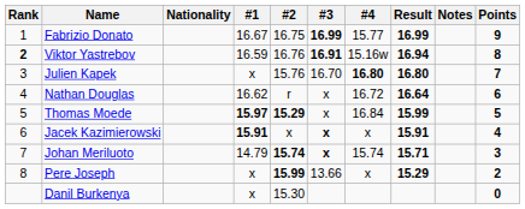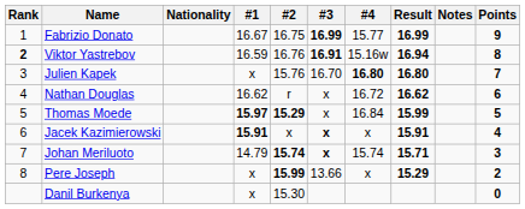Nathan Douglas | Result: 16.64 -> 16.62
